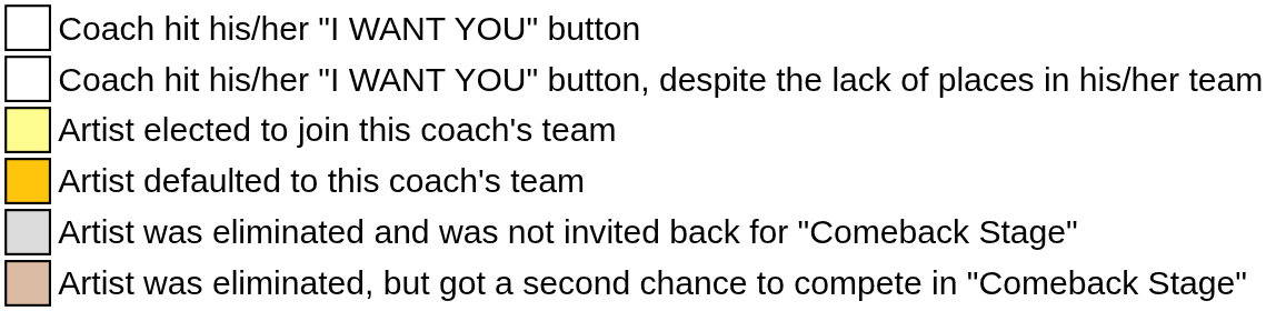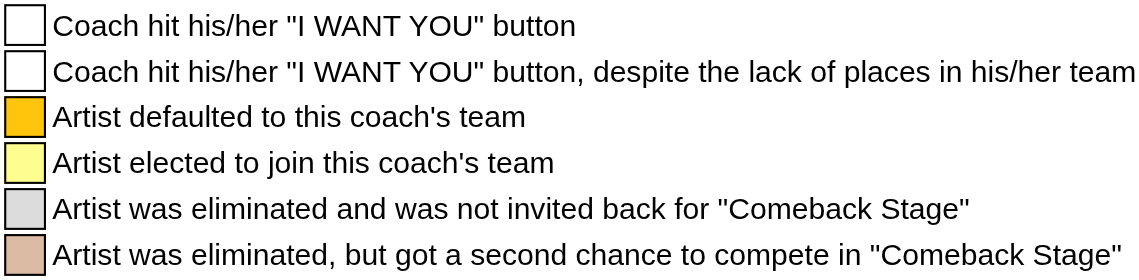rows swapped: Artist defaulted to this coach's team <-> Artist elected to join this coach's team
